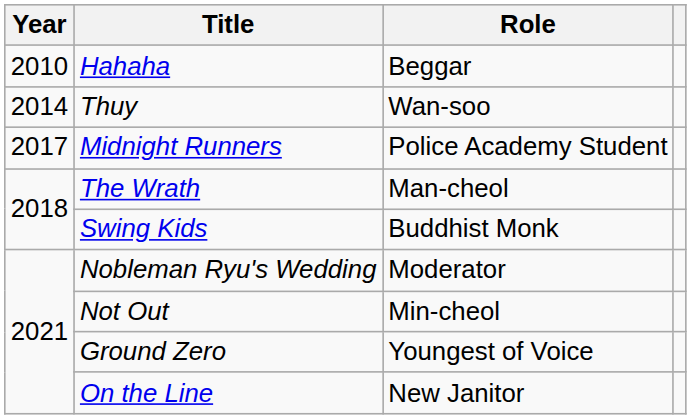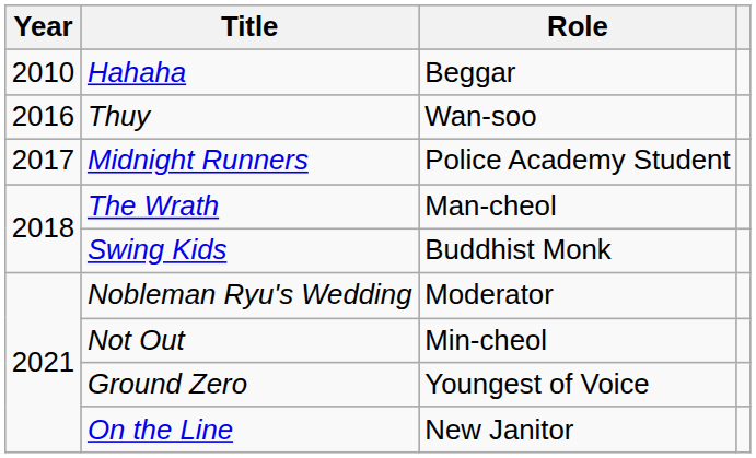Thuy | Year: 2014 -> 2016
